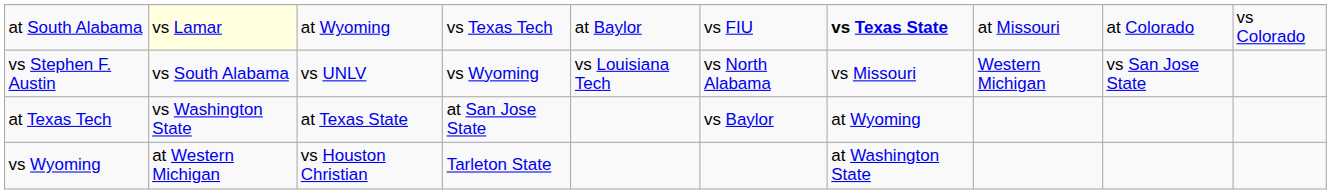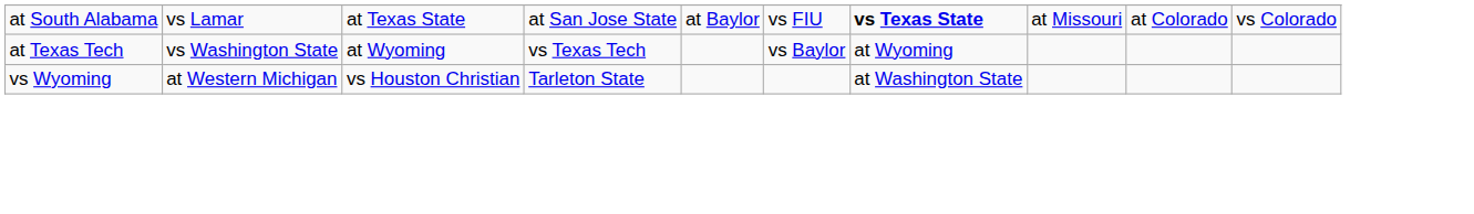at South Alabama | column 2: lightyellow background -> no background
at South Alabama | column 3: at Wyoming -> at Texas State
at South Alabama | column 4: vs Texas Tech -> at San Jose State
- row: vs Stephen F. Austin | vs South Alabama | vs UNLV | vs Wyoming | vs Louisiana Tech | vs North Alabama | vs Missouri | Western Michigan | vs San Jose State
at Texas Tech | column 3: at Texas State -> at Wyoming
at Texas Tech | column 4: at San Jose State -> vs Texas Tech
